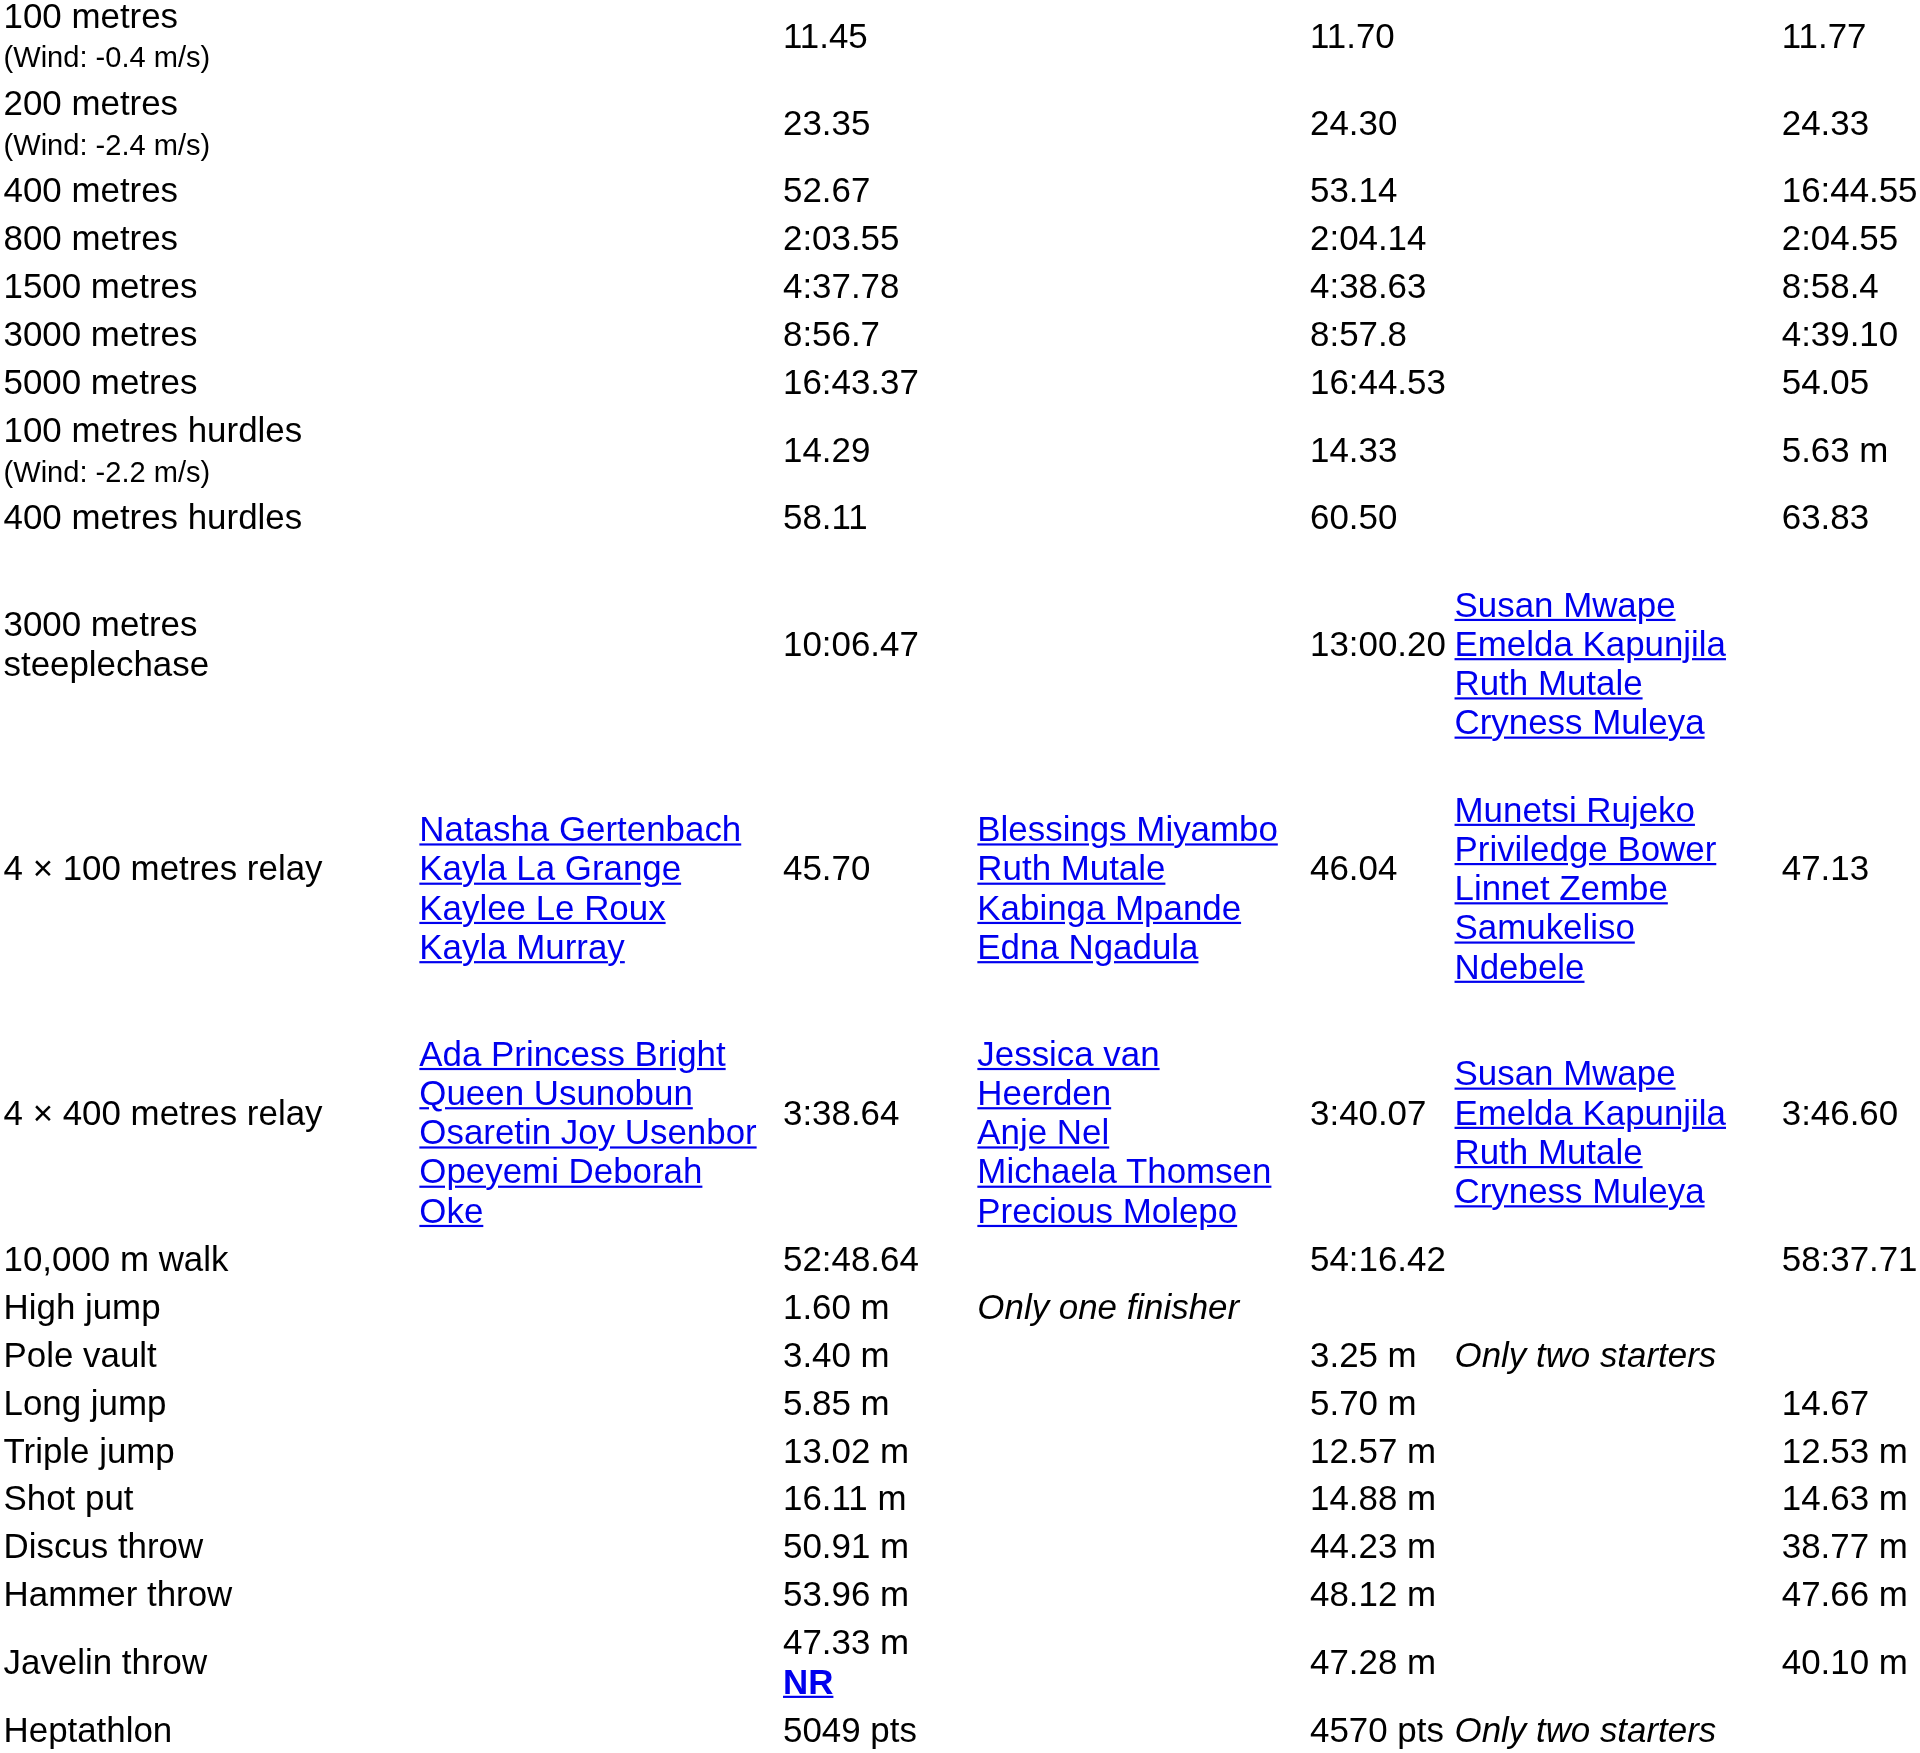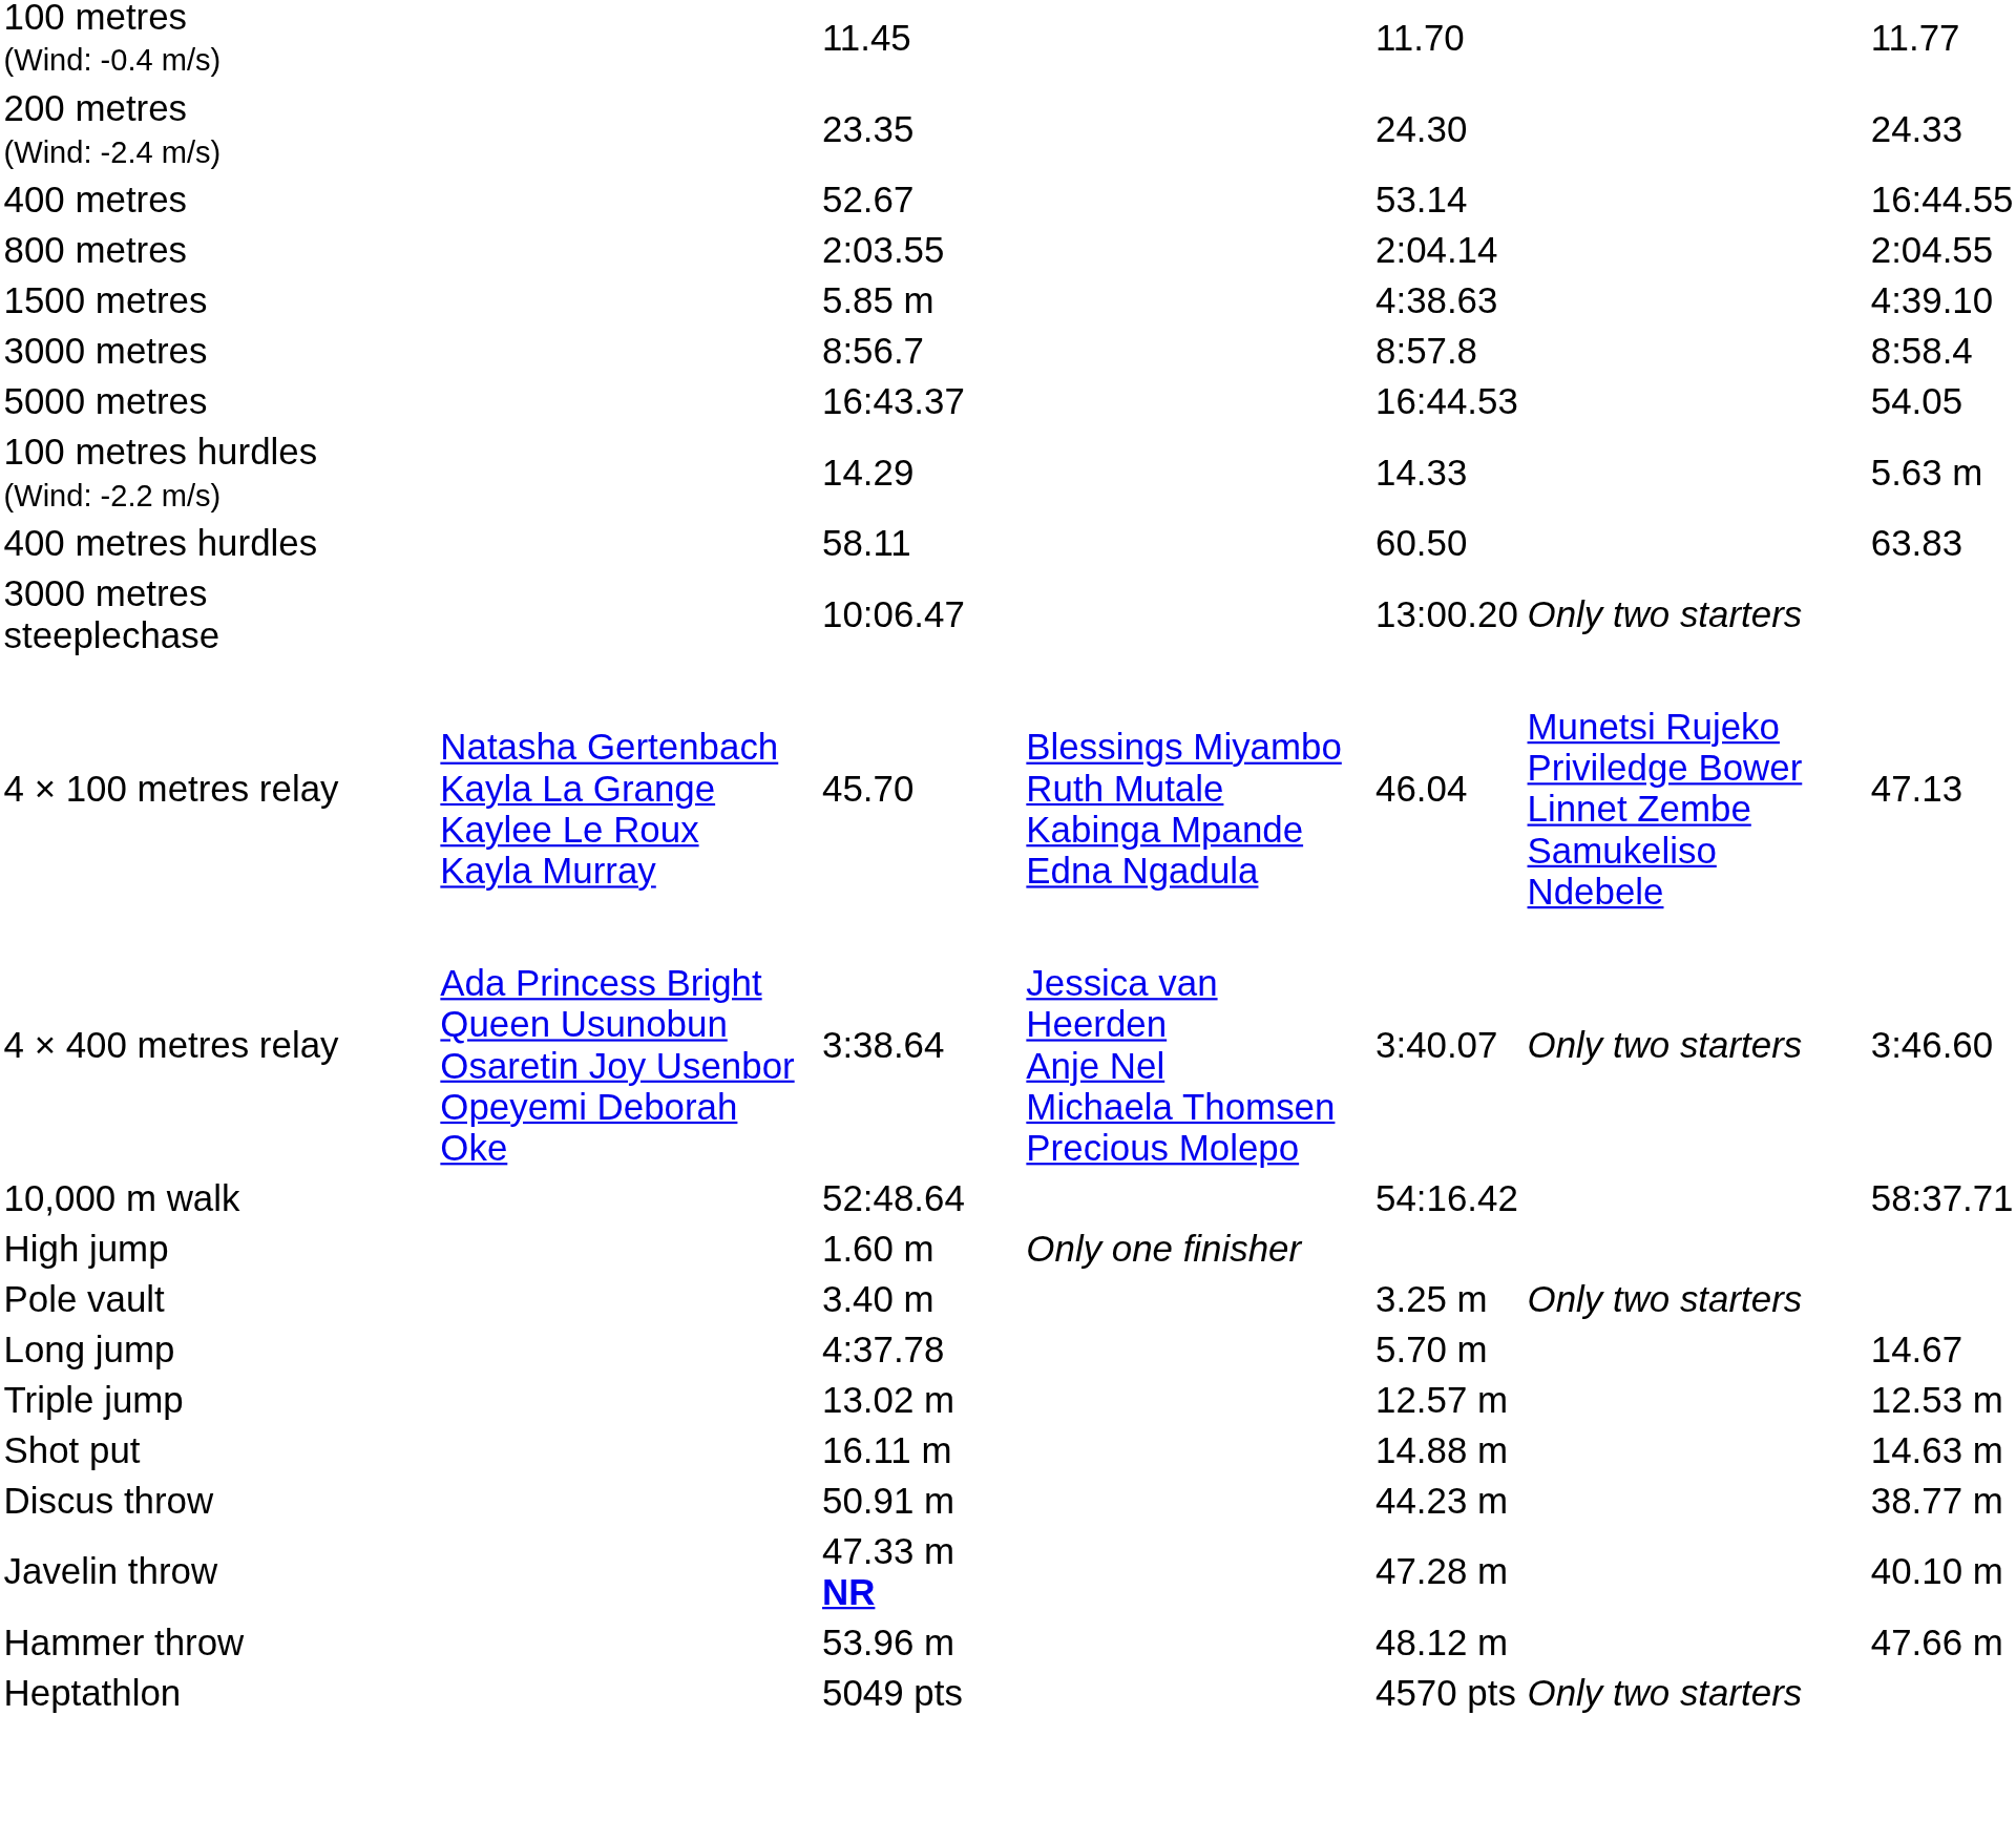1500 metres | column 3: 4:37.78 -> 5.85 m
1500 metres | column 7: 8:58.4 -> 4:39.10
3000 metres | column 7: 4:39.10 -> 8:58.4
3000 metres steeplechase | column 6: Susan Mwape Emelda Kapunjila Ruth Mutale Cryness Muleya -> Only two starters
4 × 400 metres relay | column 6: Susan Mwape Emelda Kapunjila Ruth Mutale Cryness Muleya -> Only two starters
Long jump | column 3: 5.85 m -> 4:37.78
rows swapped: Hammer throw <-> Javelin throw
